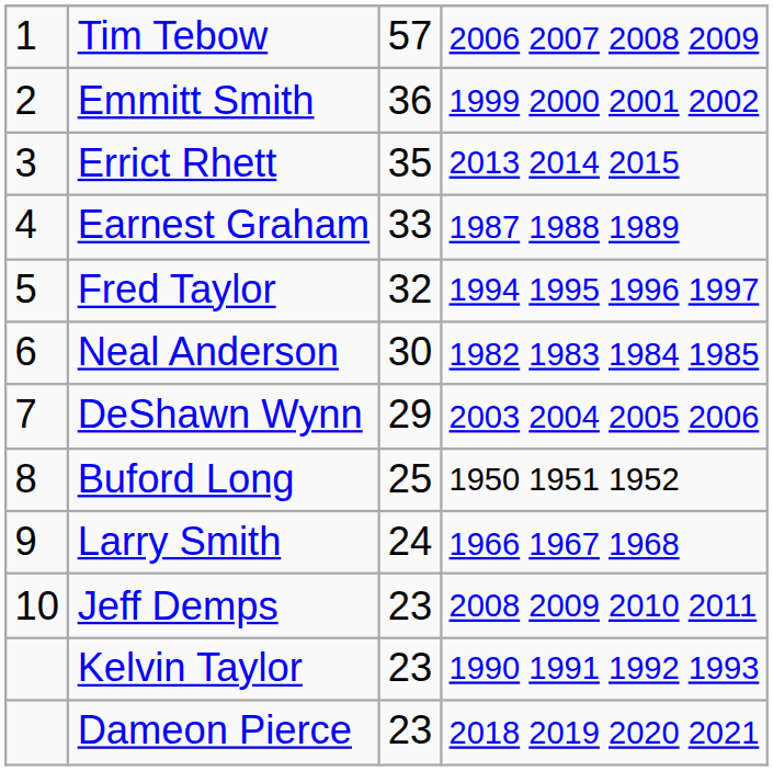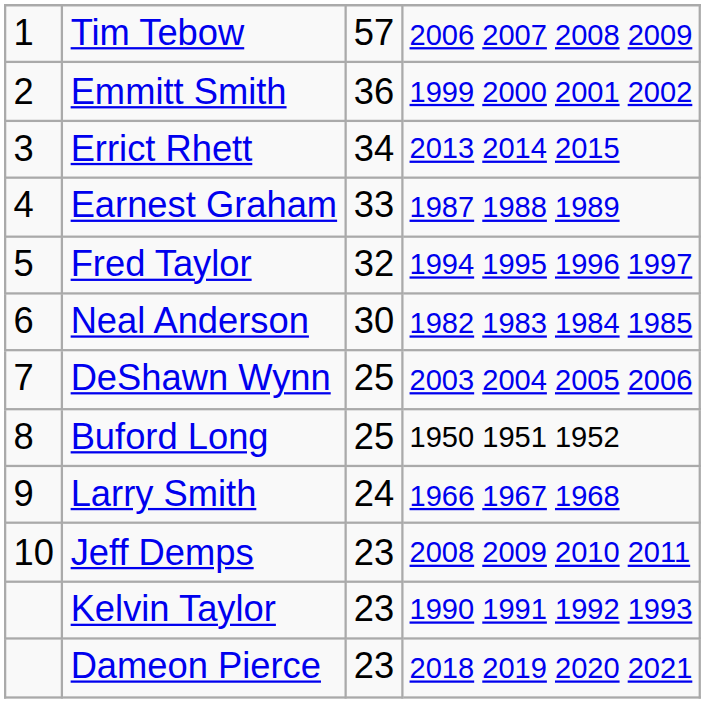Errict Rhett | column 3: 35 -> 34
DeShawn Wynn | column 3: 29 -> 25
